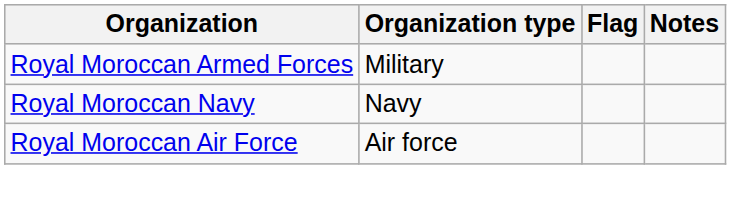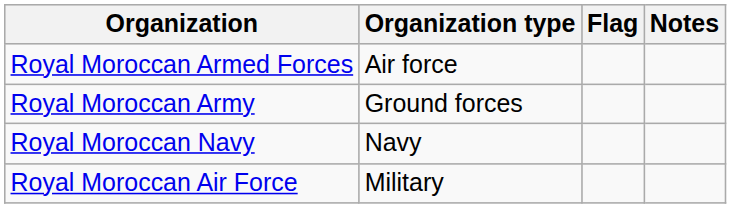Royal Moroccan Armed Forces | Organization type: Military -> Air force
+ row: Royal Moroccan Army | Ground forces
Royal Moroccan Air Force | Organization type: Air force -> Military
